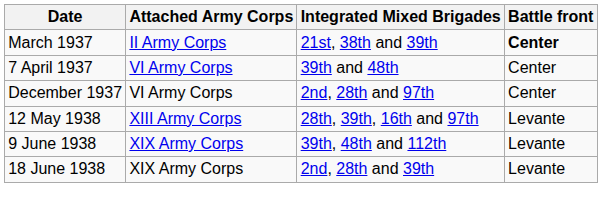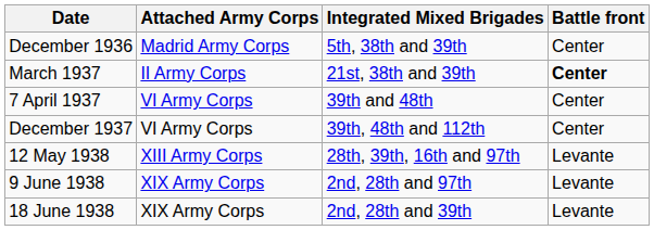+ row: December 1936 | Madrid Army Corps | 5th, 38th and 39th | Center
December 1937 | Integrated Mixed Brigades: 2nd, 28th and 97th -> 39th, 48th and 112th
9 June 1938 | Integrated Mixed Brigades: 39th, 48th and 112th -> 2nd, 28th and 97th
